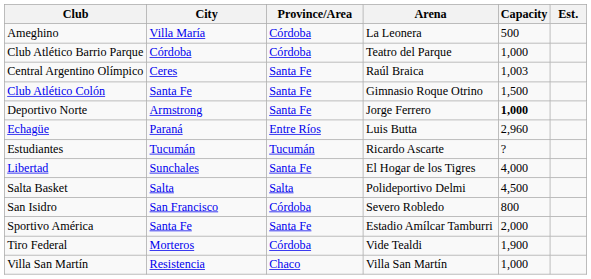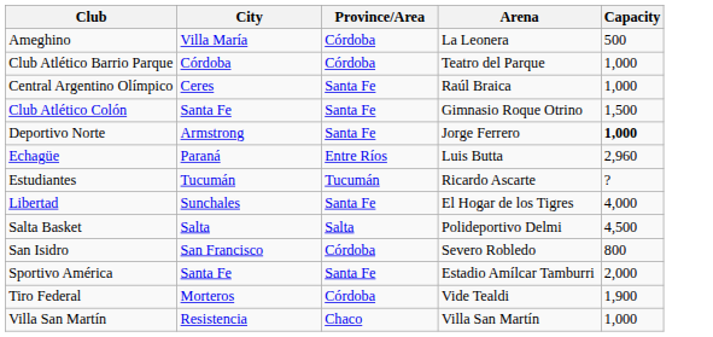- column: Est.
Central Argentino Olímpico | Capacity: 1,003 -> 1,000
